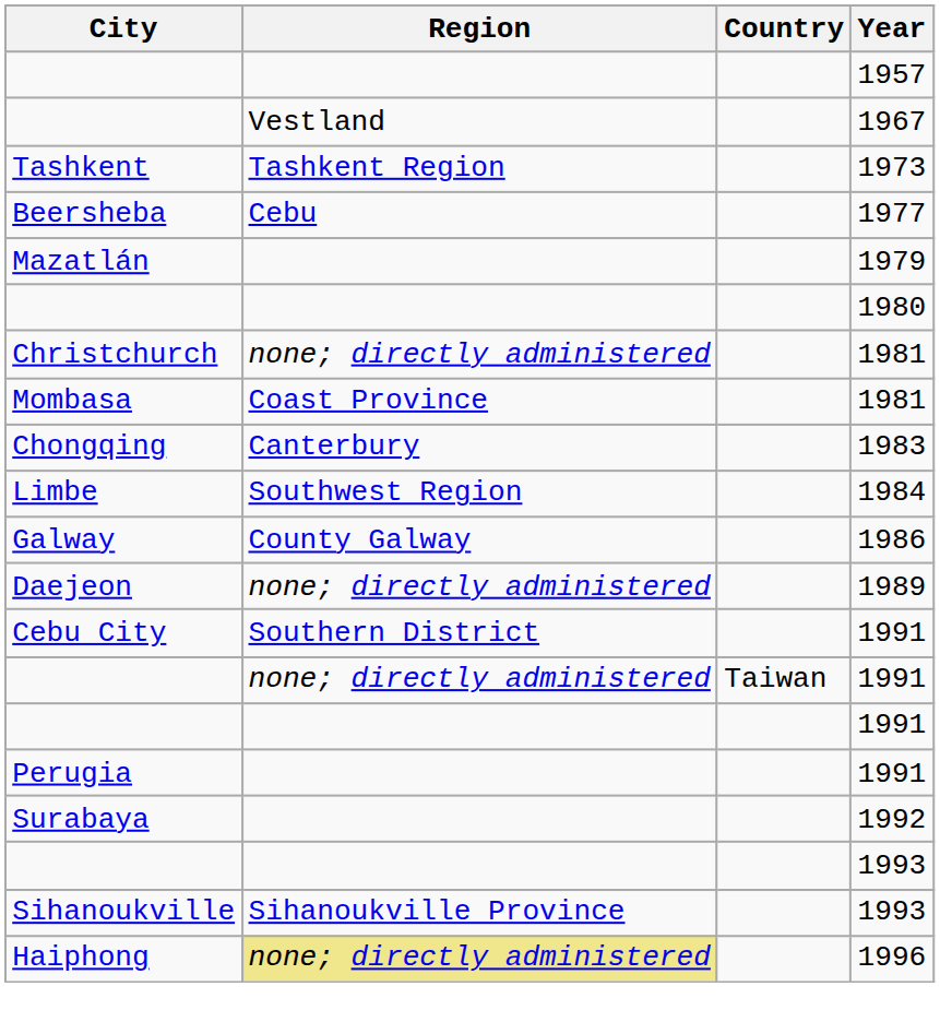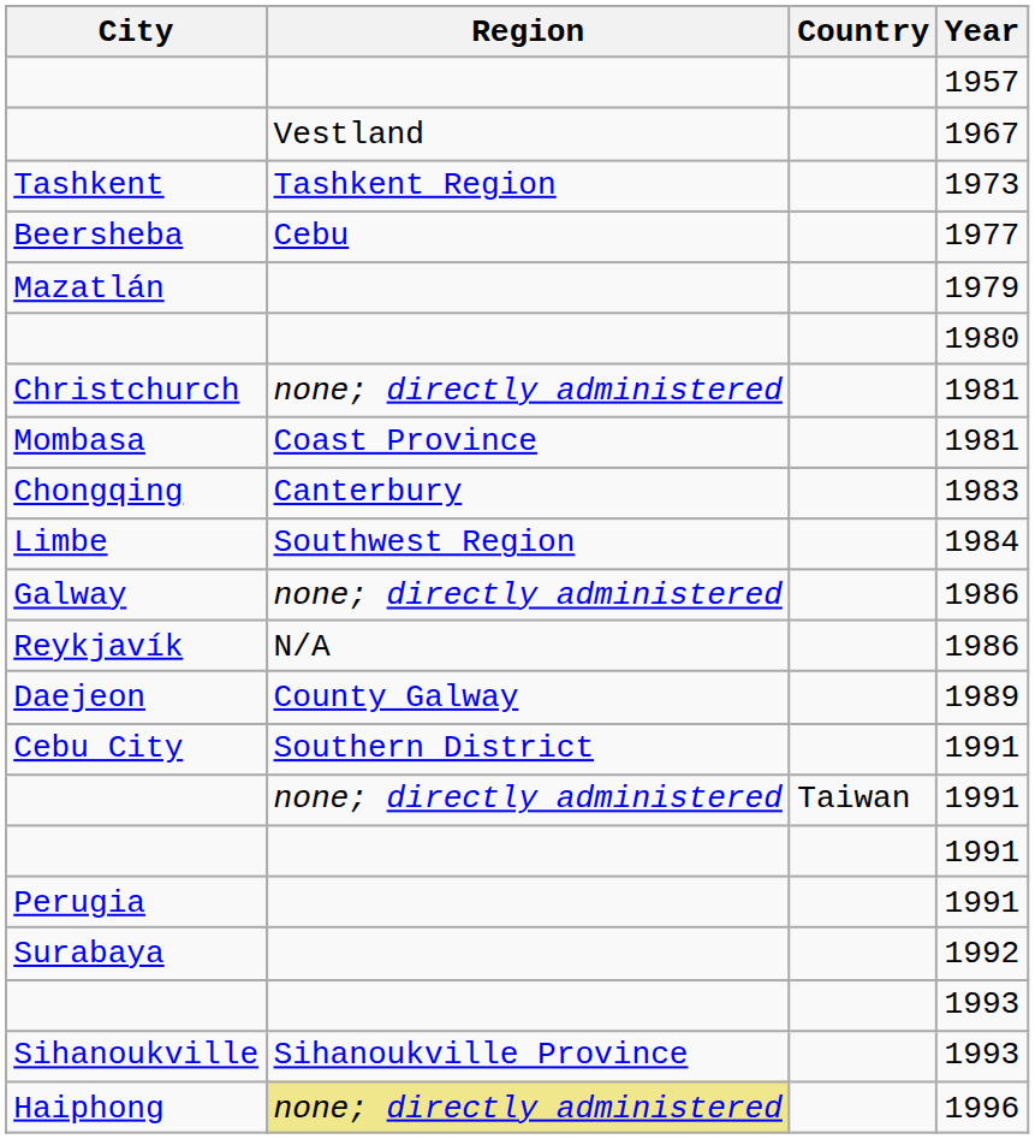Galway | Region: County Galway -> none; directly administered
+ row: Reykjavík | N/A | 1986
Daejeon | Region: none; directly administered -> County Galway
